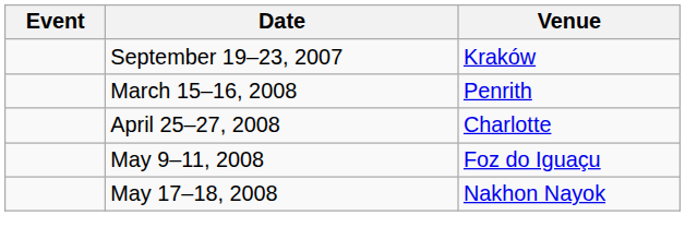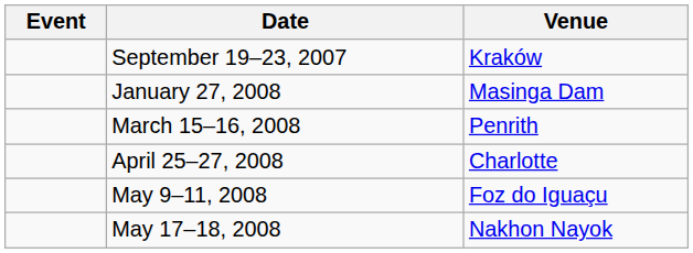+ row: January 27, 2008 | Masinga Dam
